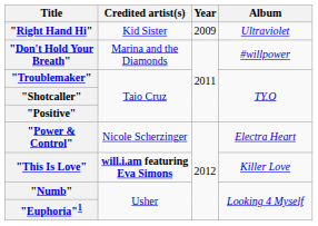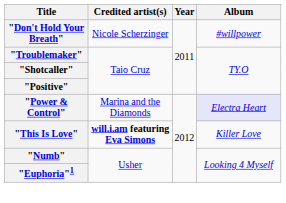- row: "Right Hand Hi" | Kid Sister | 2009 | Ultraviolet
"Don't Hold Your Breath" | Credited artist(s): Marina and the Diamonds -> Nicole Scherzinger
"Power & Control" | Credited artist(s): Nicole Scherzinger -> Marina and the Diamonds
"Power & Control" | Album: no background -> lavender background
